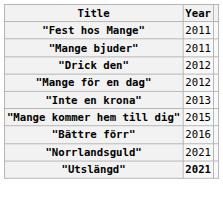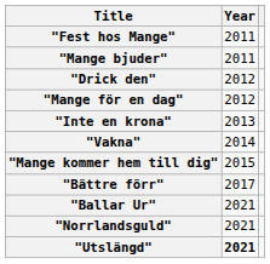+ row: "Vakna" | 2014
"Bättre förr" | Year: 2016 -> 2017
+ row: "Ballar Ur" | 2021
